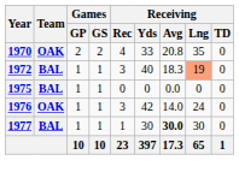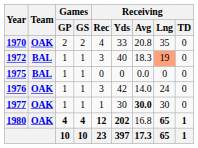1977 | Team: BAL -> OAK
+ row: 1980 | OAK | 4 | 4 | 12 | 202 | 16.8 | 65 | 1
